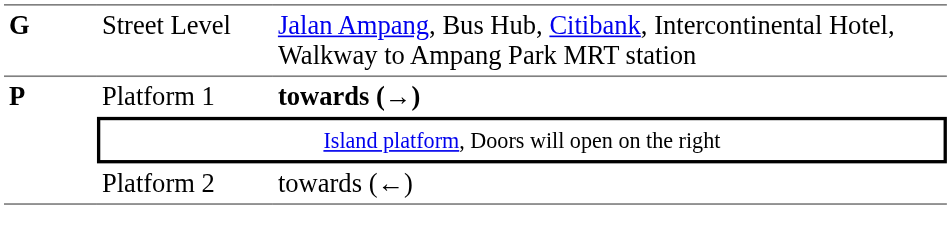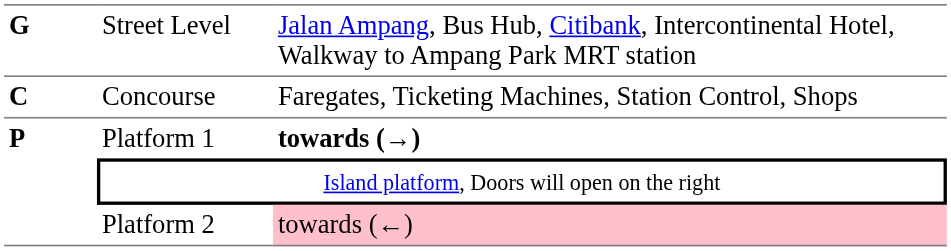+ row: C | Concourse | Faregates, Ticketing Machines, Station Control, Shops
Platform 2 | column 3: no background -> pink background
